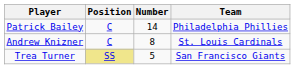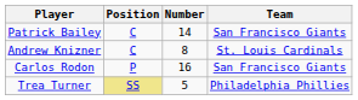Patrick Bailey | Team: Philadelphia Phillies -> San Francisco Giants
+ row: Carlos Rodon | P | 16 | San Francisco Giants
Trea Turner | Team: San Francisco Giants -> Philadelphia Phillies
